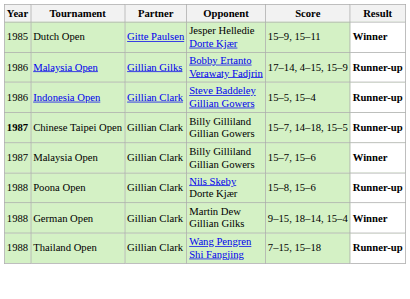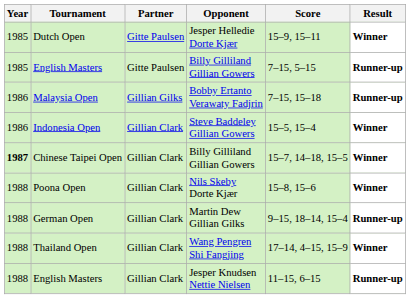+ row: 1985 | English Masters | Gitte Paulsen | Billy Gilliland Gillian Gowers | 7–15, 5–15 | Runner-up
Malaysia Open / Bobby Ertanto Verawaty Fadjrin | Score: 17–14, 4–15, 15–9 -> 7–15, 15–18
Indonesia Open | Result: Runner-up -> Winner
Chinese Taipei Open | Result: Runner-up -> Winner
- row: 1987 | Malaysia Open | Gillian Clark | Billy Gilliland Gillian Gowers | 15–7, 15–6 | Winner
Poona Open | Result: Runner-up -> Winner
German Open | Result: Winner -> Runner-up
Thailand Open | Score: 7–15, 15–18 -> 17–14, 4–15, 15–9
Thailand Open | Result: Runner-up -> Winner
+ row: 1988 | English Masters | Gillian Clark | Jesper Knudsen Nettie Nielsen | 11–15, 6–15 | Runner-up
